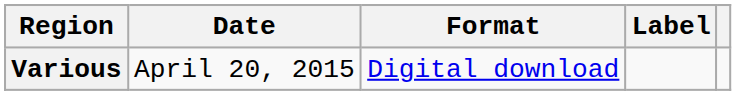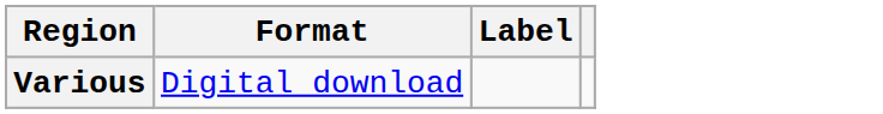- column: Date | April 20, 2015
